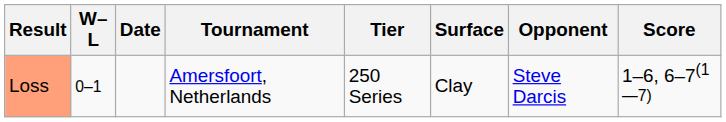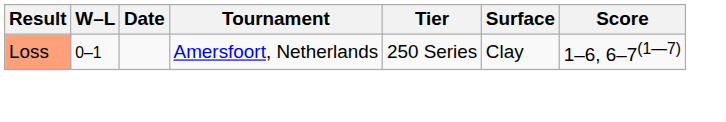- column: Opponent | Steve Darcis
